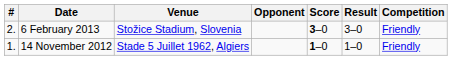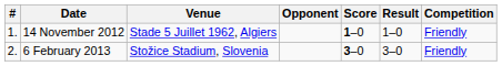rows swapped: 14 November 2012 <-> 6 February 2013
